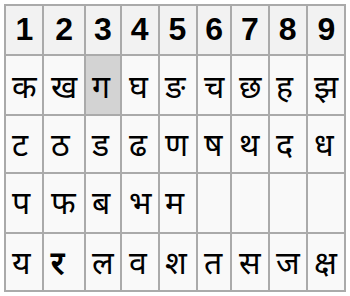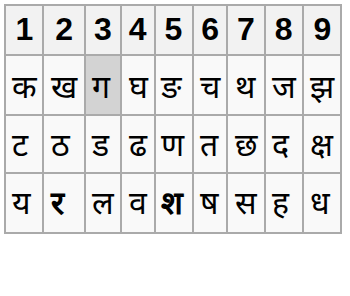क | 7: छ -> थ
क | 8: ह -> ज
ट | 6: ष -> त
ट | 7: थ -> छ
ट | 9: ध -> क्ष
- row: प | फ | ब | भ | म
य | 5: normal -> bold
य | 6: त -> ष
य | 8: ज -> ह
य | 9: क्ष -> ध
